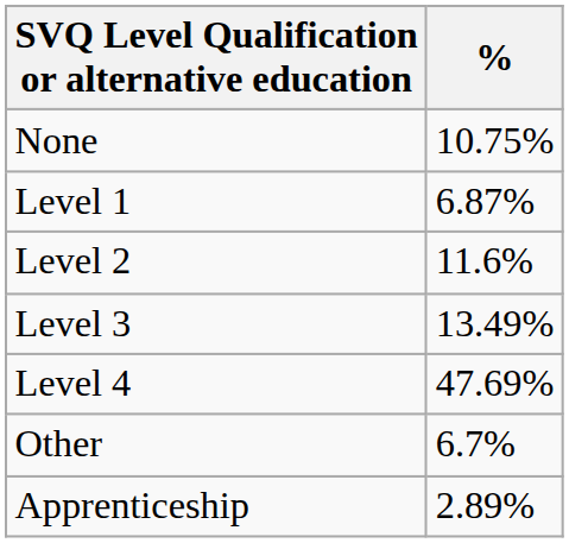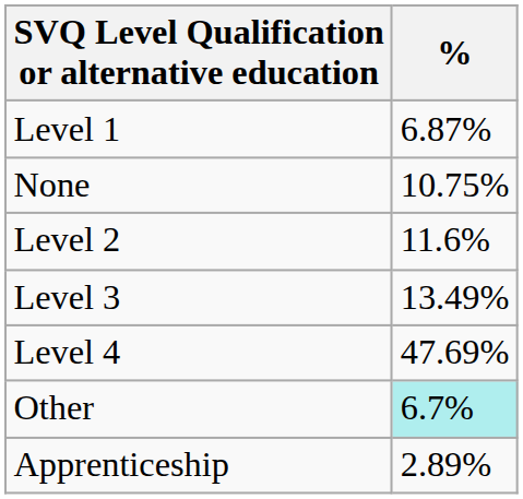rows swapped: None <-> Level 1
Other | %: no background -> paleturquoise background
